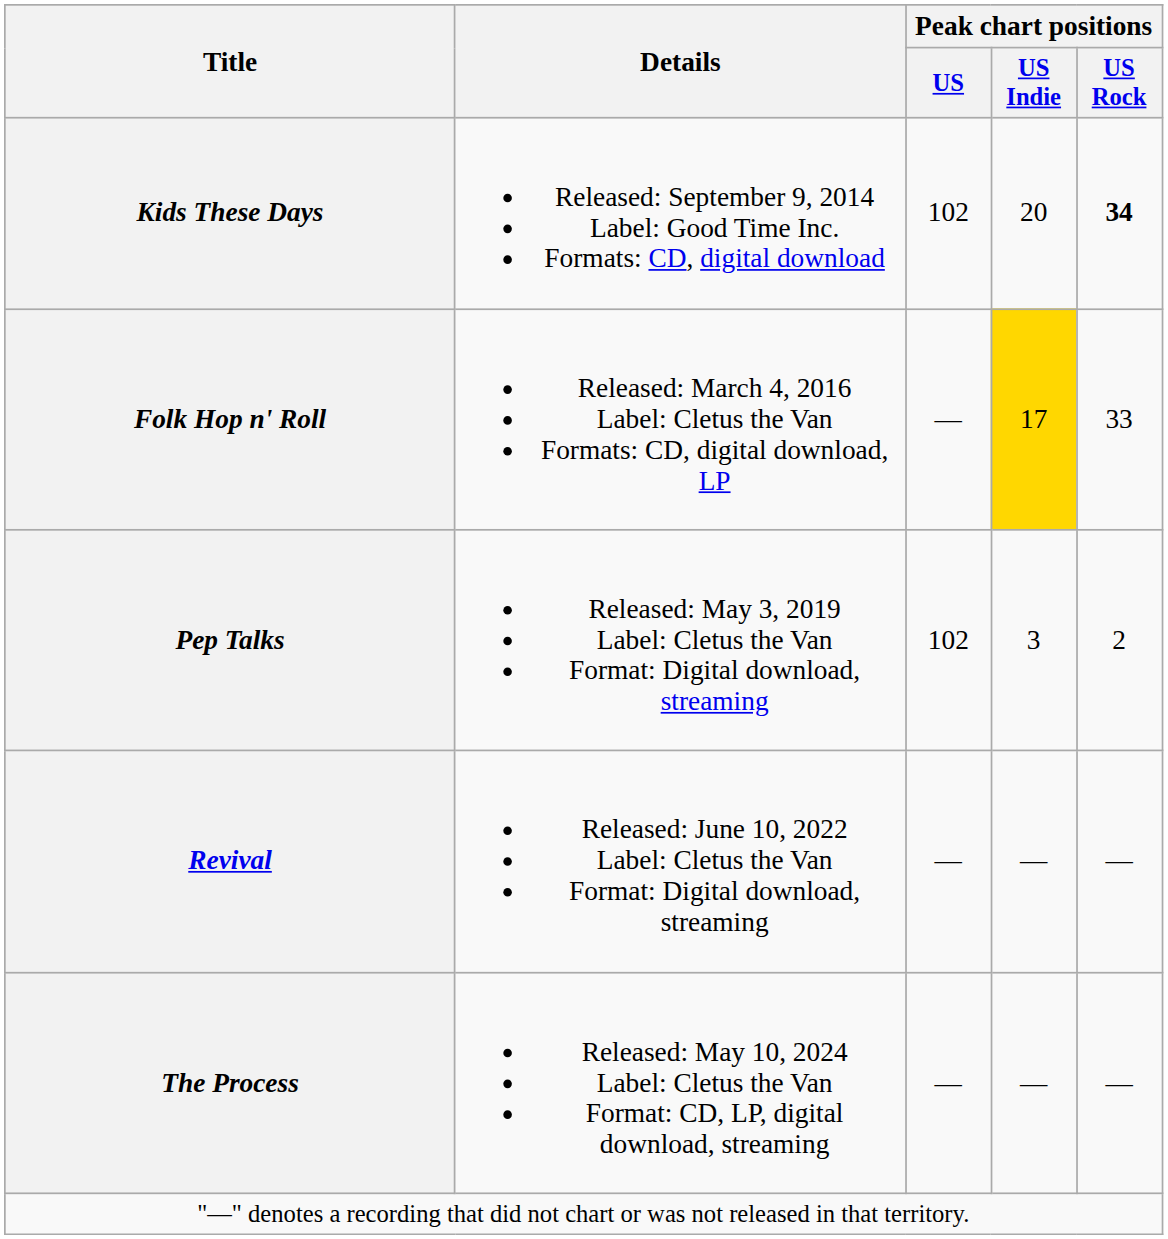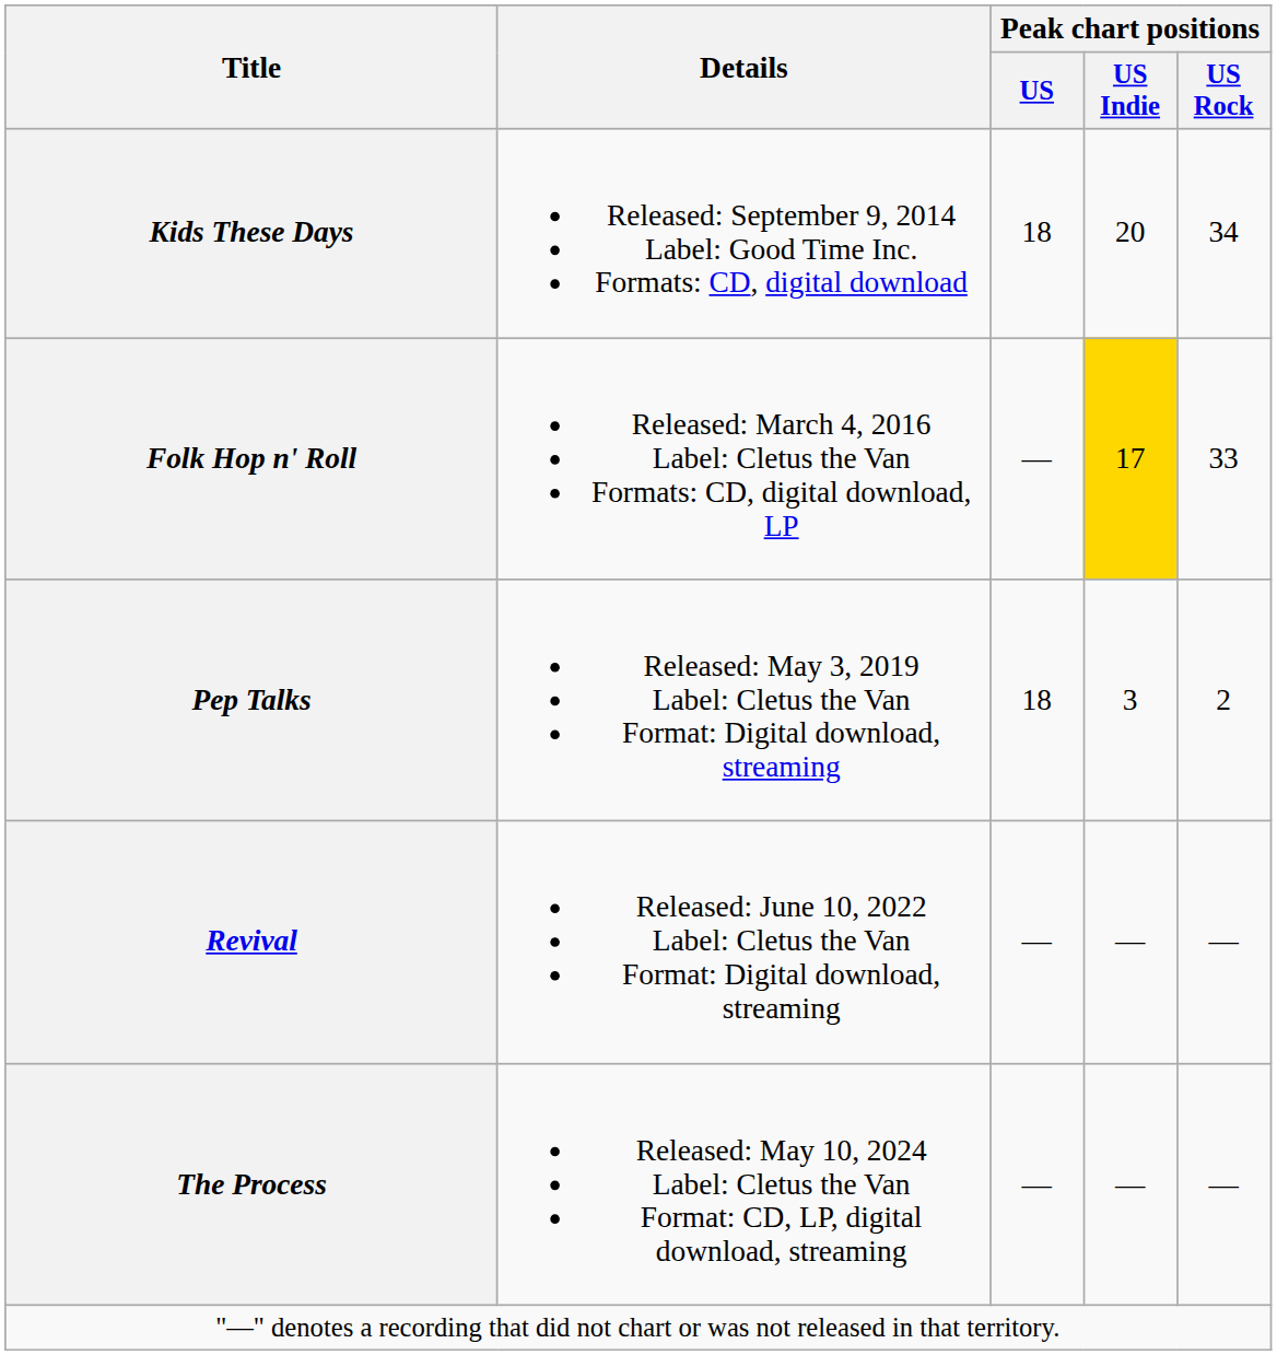Kids These Days | Peak chart positions / US: 102 -> 18
Kids These Days | Peak chart positions / US Rock: bold -> normal
Pep Talks | Peak chart positions / US: 102 -> 18
